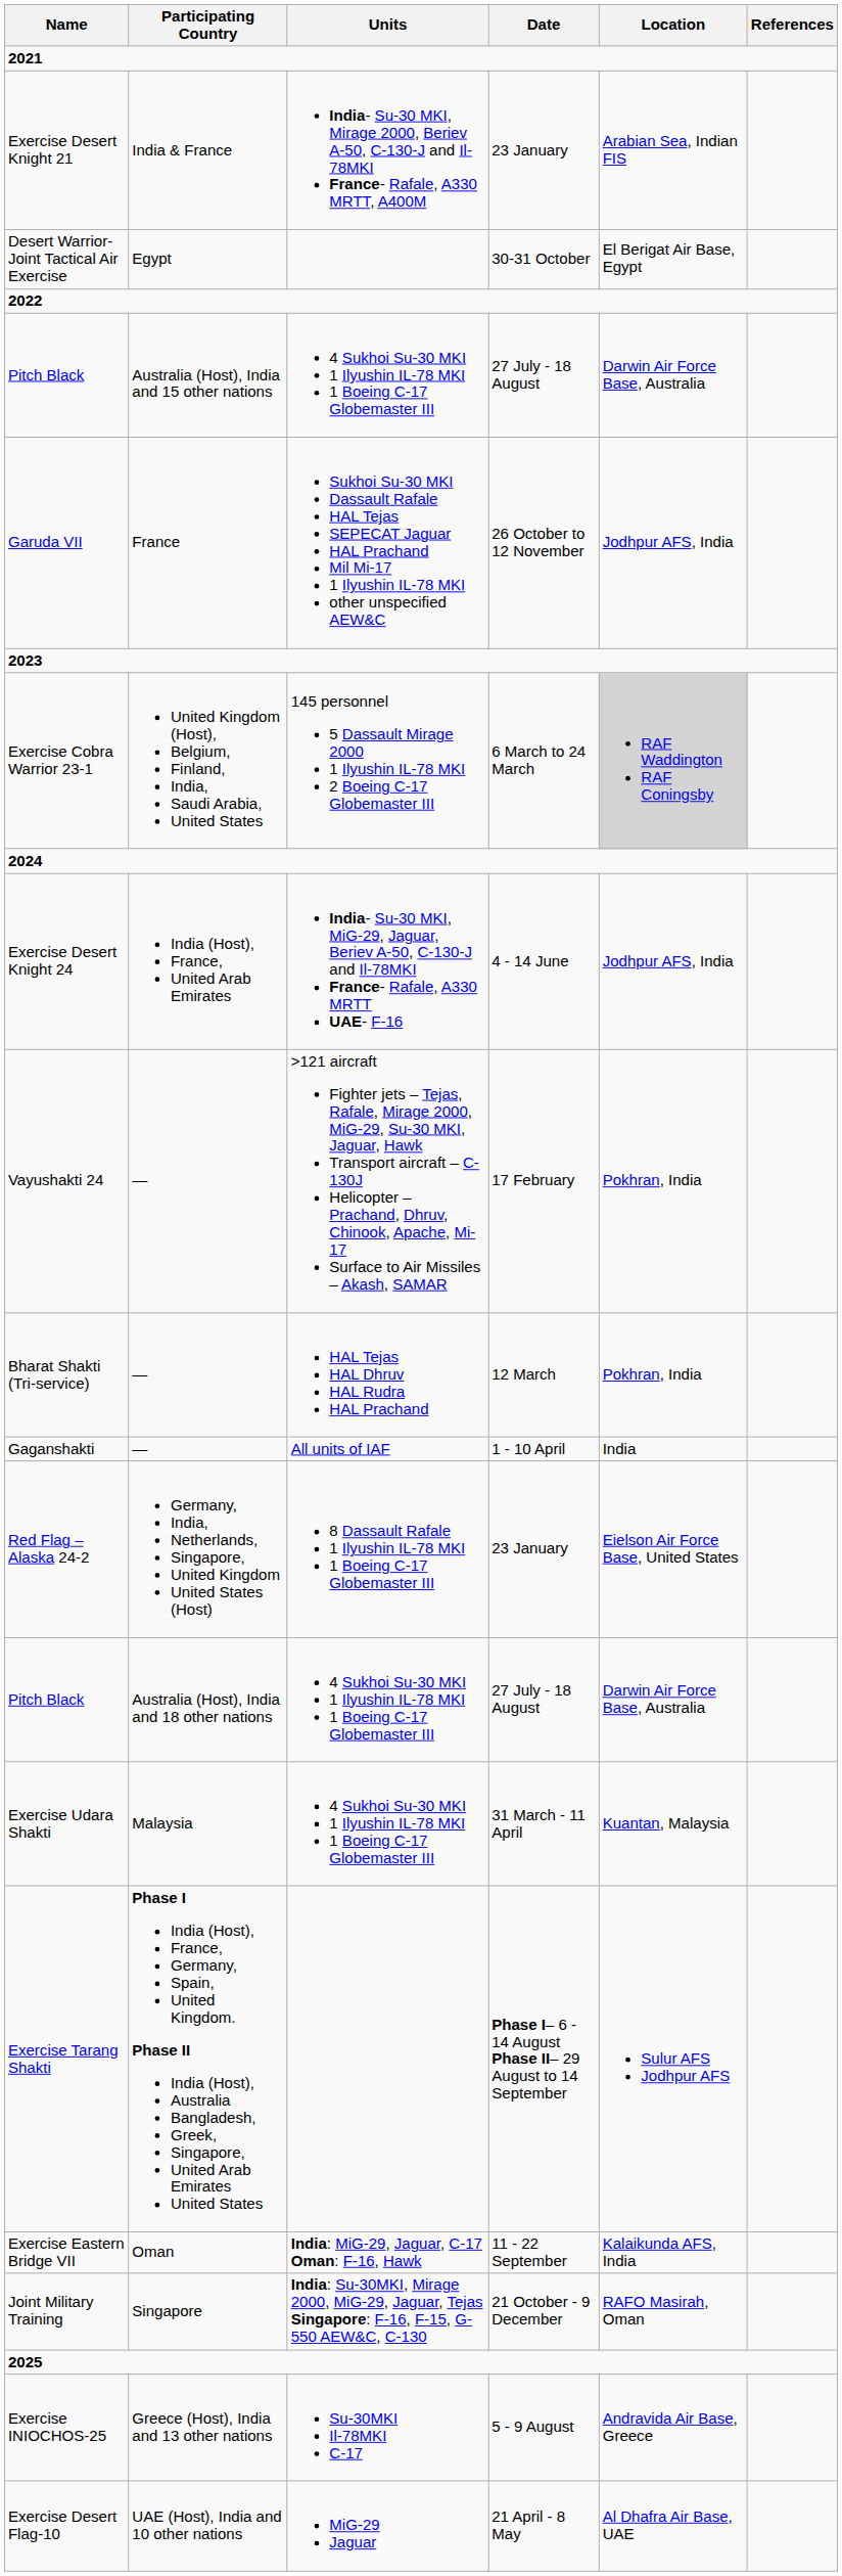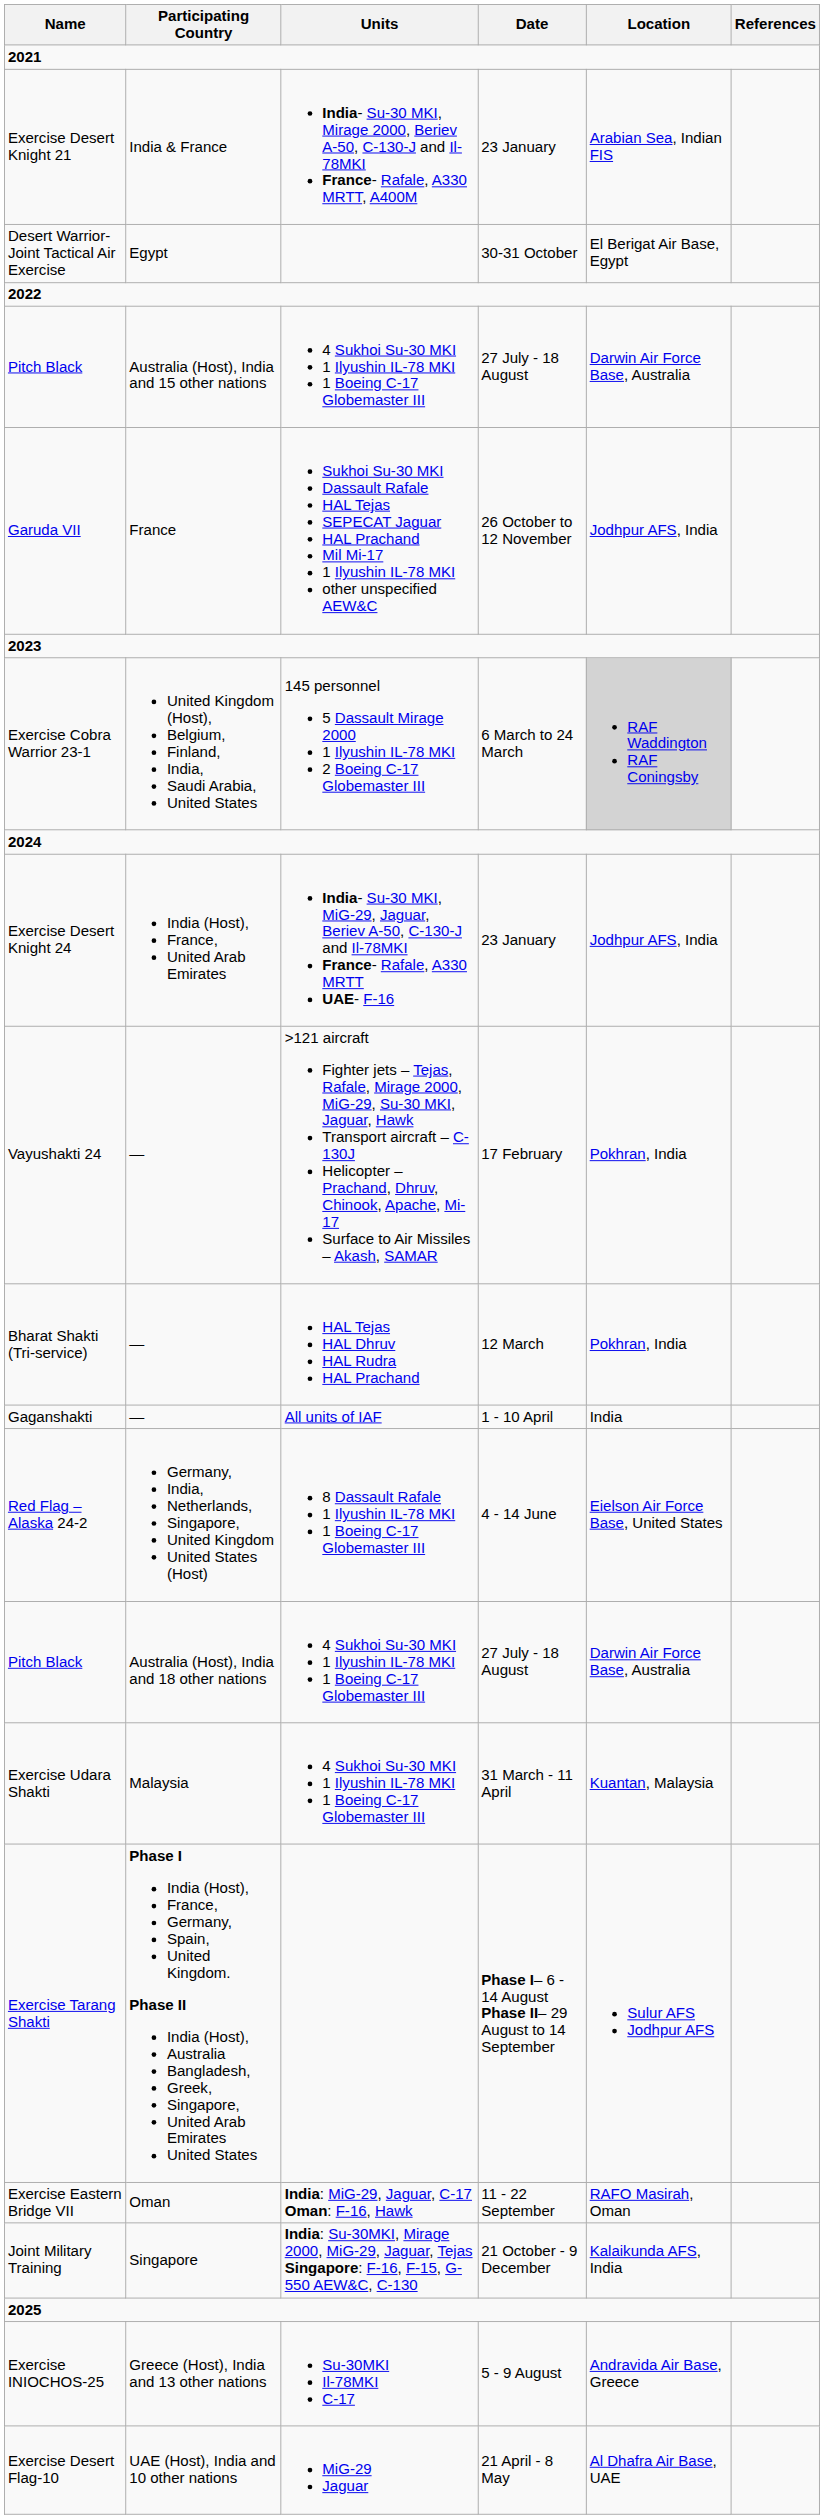Exercise Desert Knight 24 | Date: 4 - 14 June -> 23 January
Red Flag – Alaska 24-2 | Date: 23 January -> 4 - 14 June
Exercise Eastern Bridge VII | Location: Kalaikunda AFS, India -> RAFO Masirah, Oman
Joint Military Training | Location: RAFO Masirah, Oman -> Kalaikunda AFS, India
